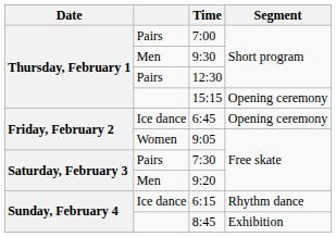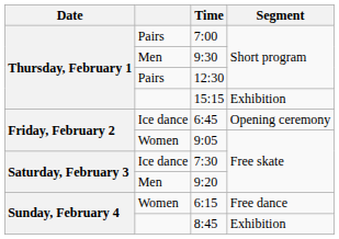15:15 | Segment: Opening ceremony -> Exhibition
7:30 | column 2: Pairs -> Ice dance
6:15 | column 2: Ice dance -> Women
6:15 | Segment: Rhythm dance -> Free dance
